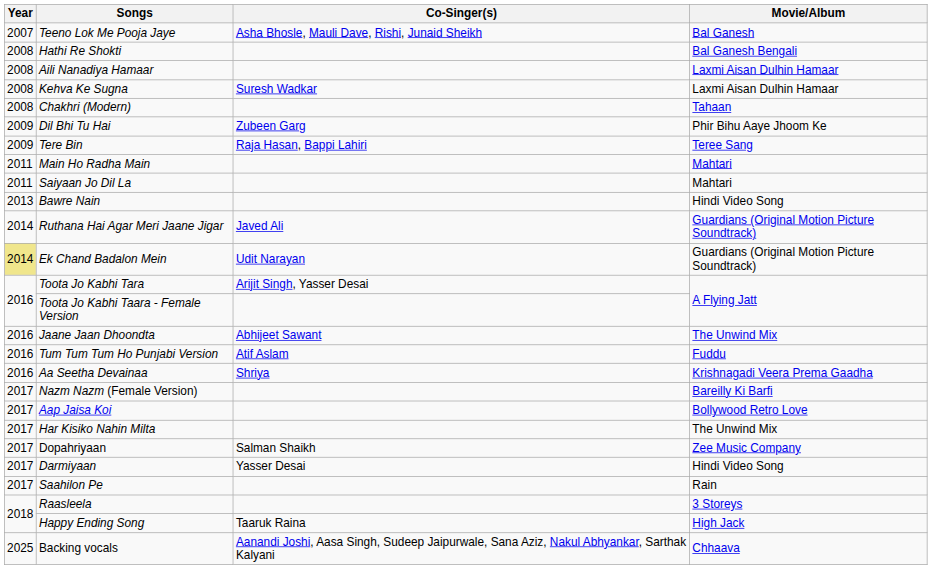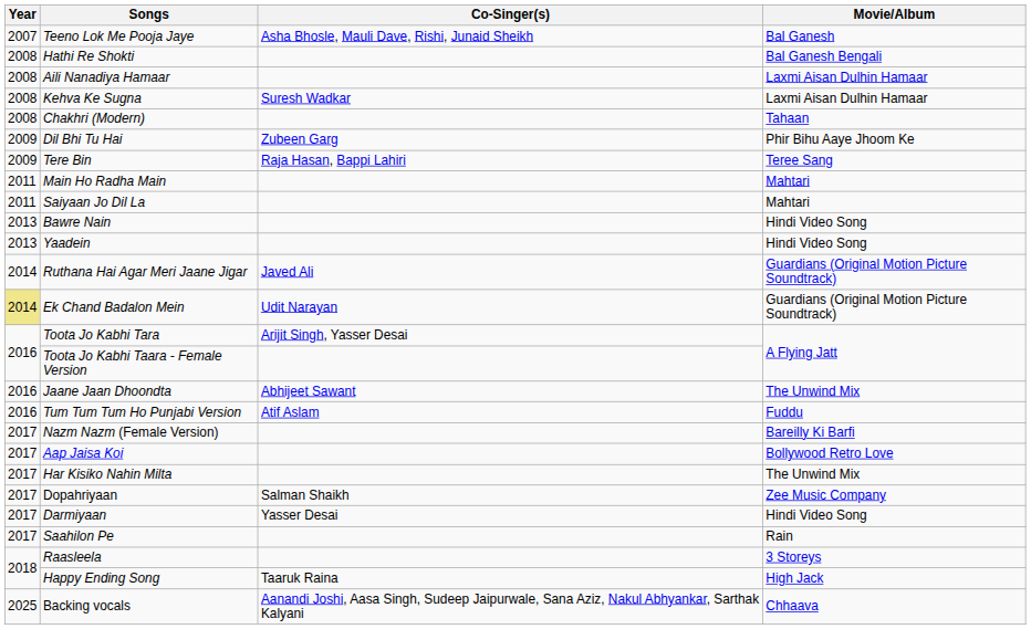+ row: 2013 | Yaadein | Hindi Video Song
- row: 2016 | Aa Seetha Devainaa | Shriya | Krishnagadi Veera Prema Gaadha
